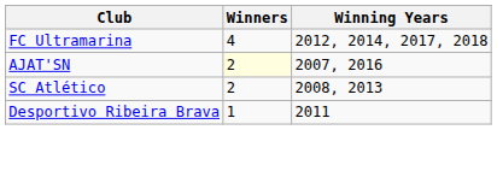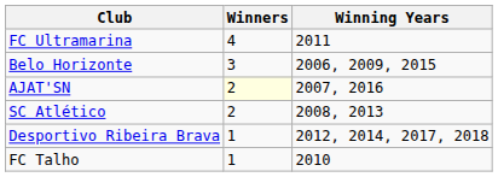FC Ultramarina | Winning Years: 2012, 2014, 2017, 2018 -> 2011
+ row: Belo Horizonte | 3 | 2006, 2009, 2015
Desportivo Ribeira Brava | Winning Years: 2011 -> 2012, 2014, 2017, 2018
+ row: FC Talho | 1 | 2010
